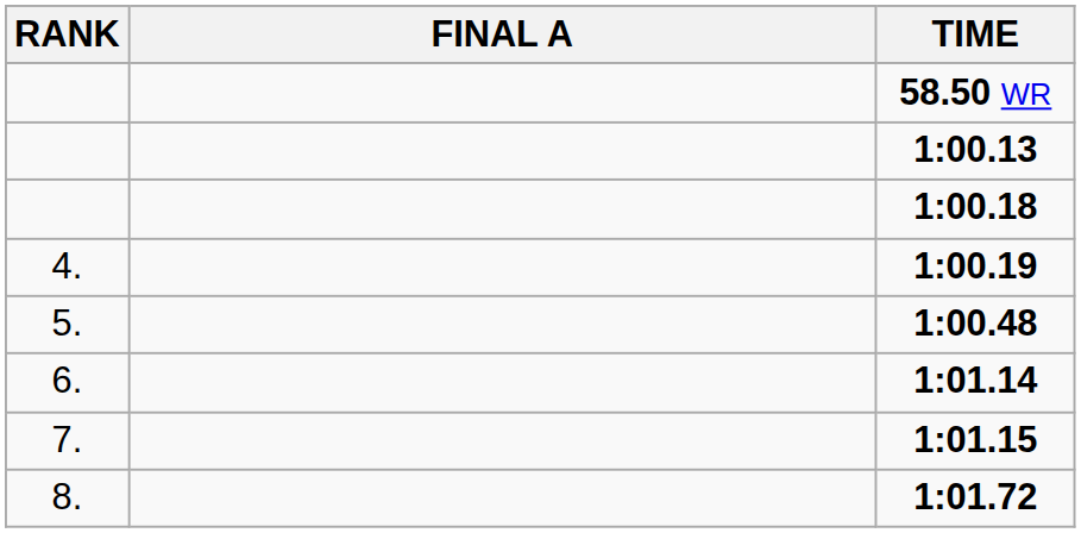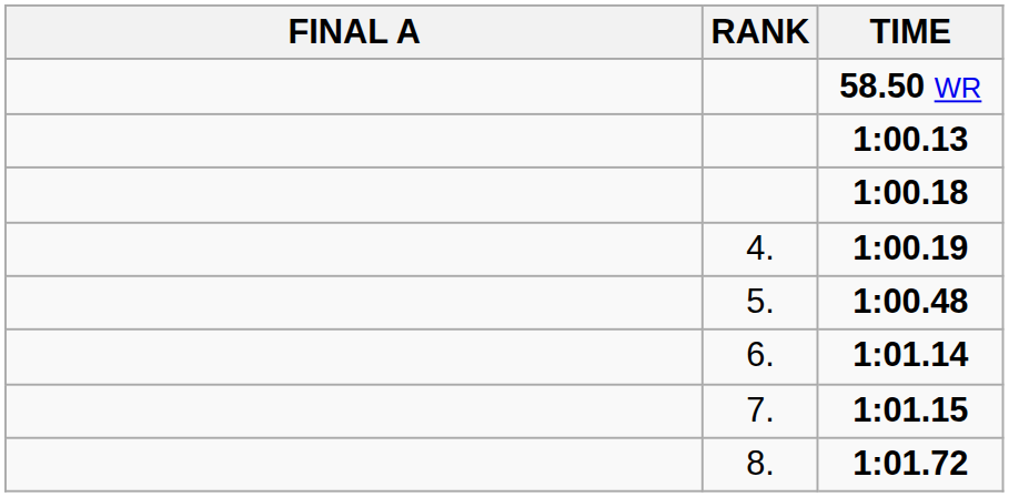columns swapped: RANK <-> FINAL A
